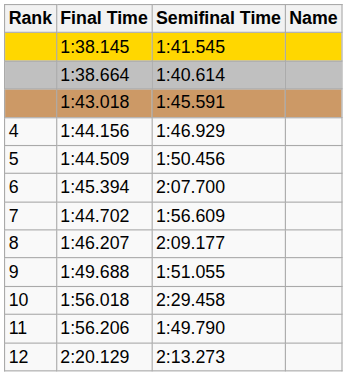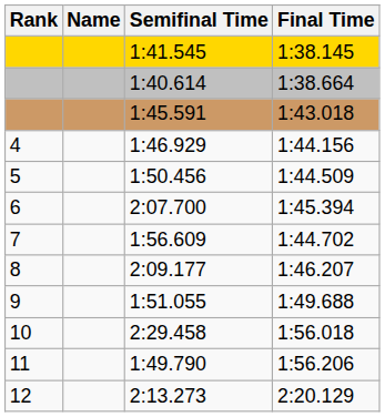columns swapped: Name <-> Final Time
